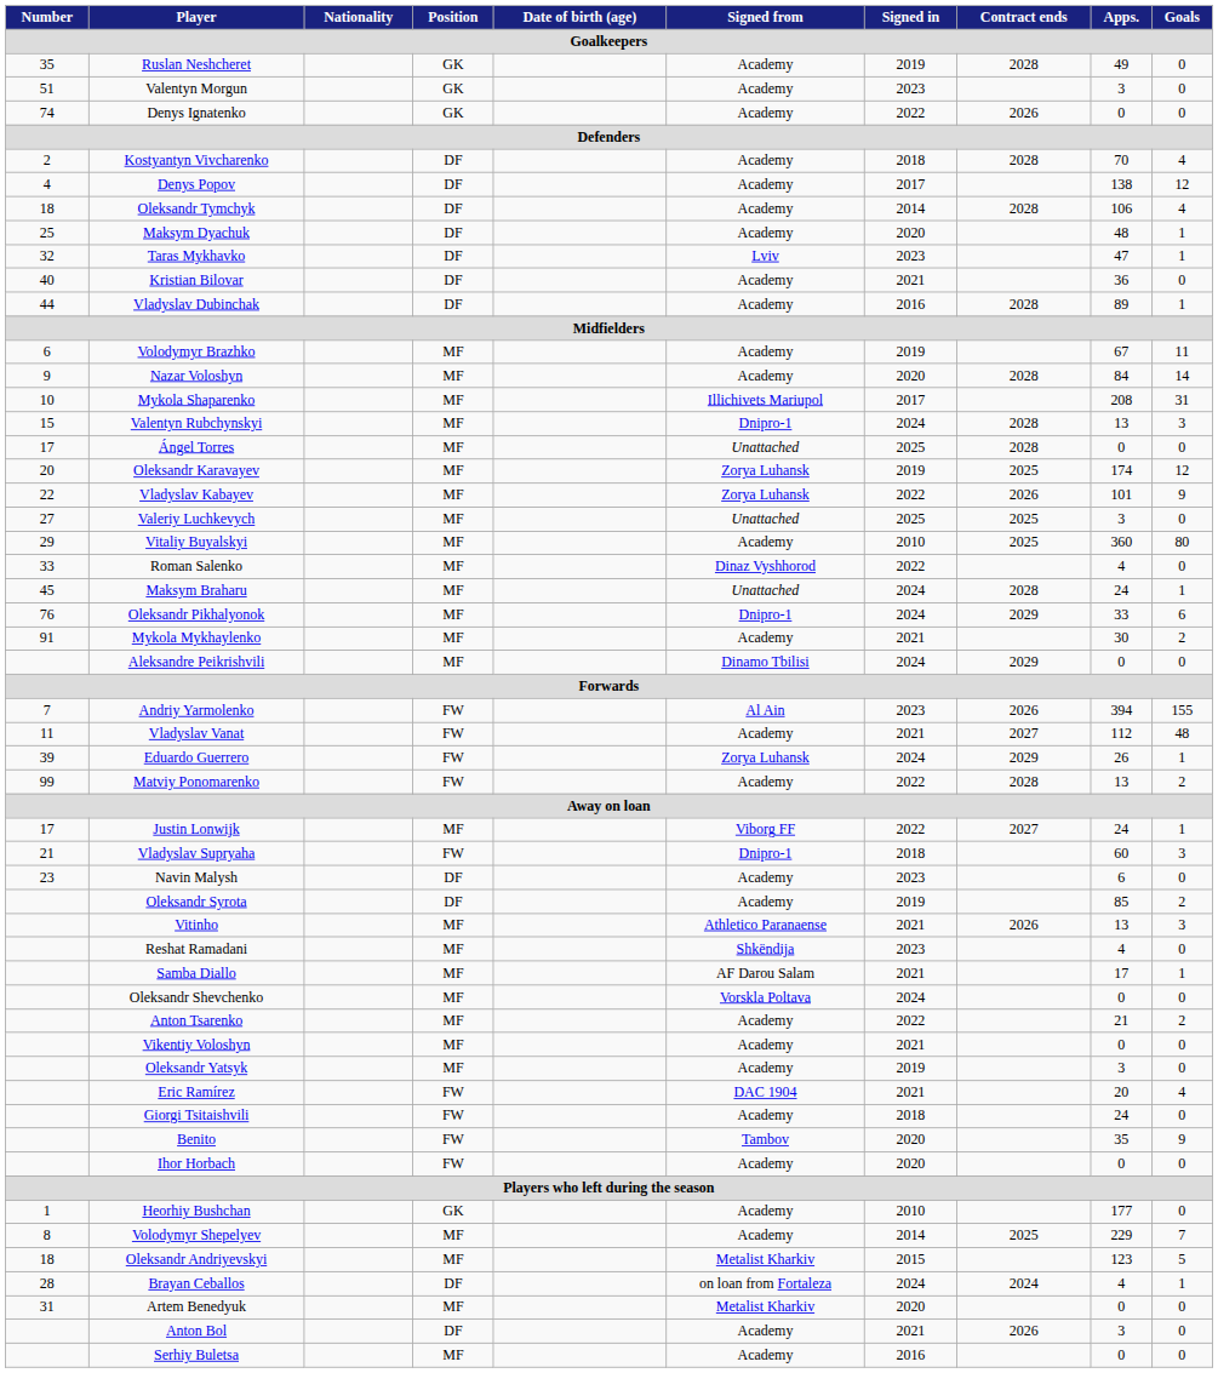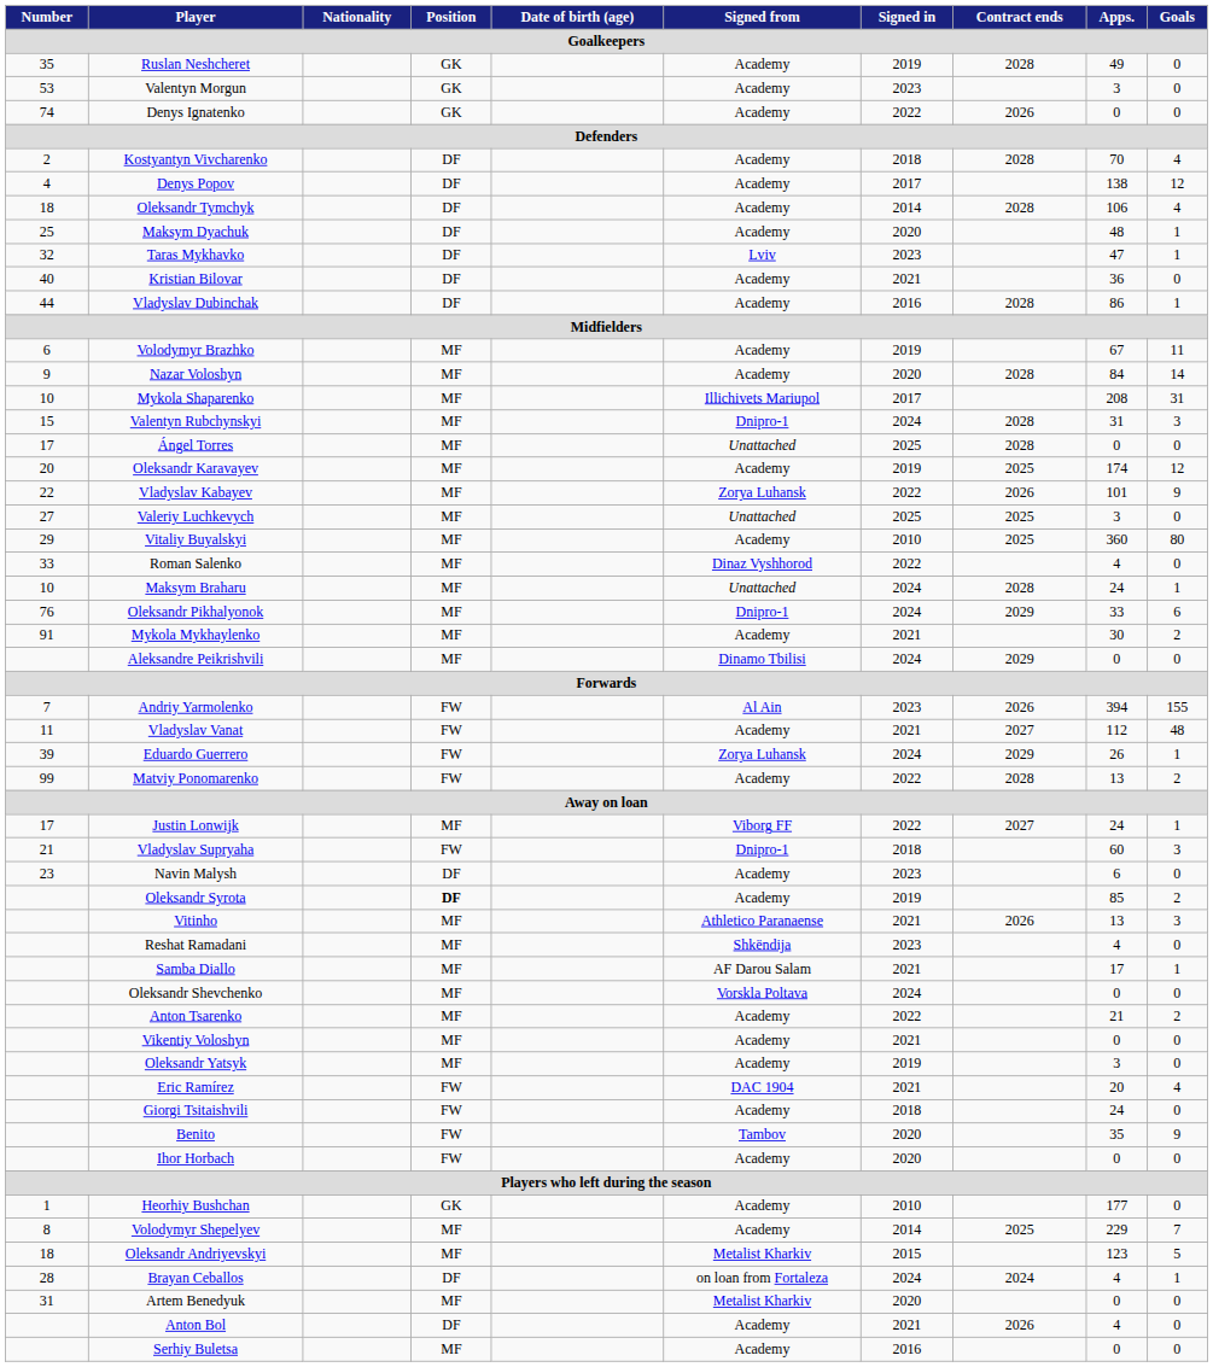Valentyn Morgun | Number: 51 -> 53
Vladyslav Dubinchak | Apps.: 89 -> 86
Valentyn Rubchynskyi | Apps.: 13 -> 31
Oleksandr Karavayev | Signed from: Zorya Luhansk -> Academy
Maksym Braharu | Number: 45 -> 10
Oleksandr Syrota | Position: normal -> bold
Anton Bol | Apps.: 3 -> 4
